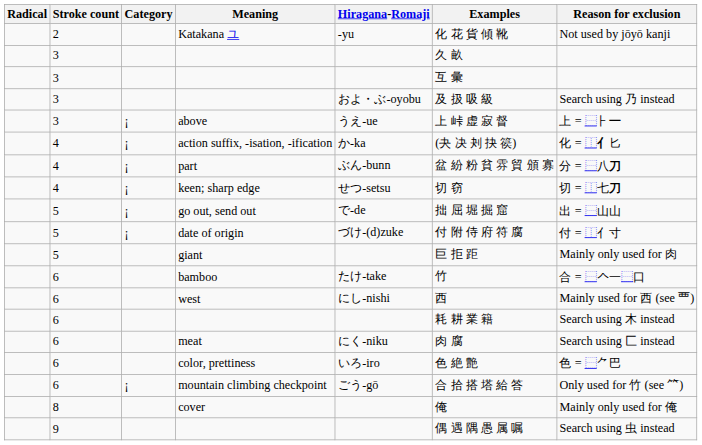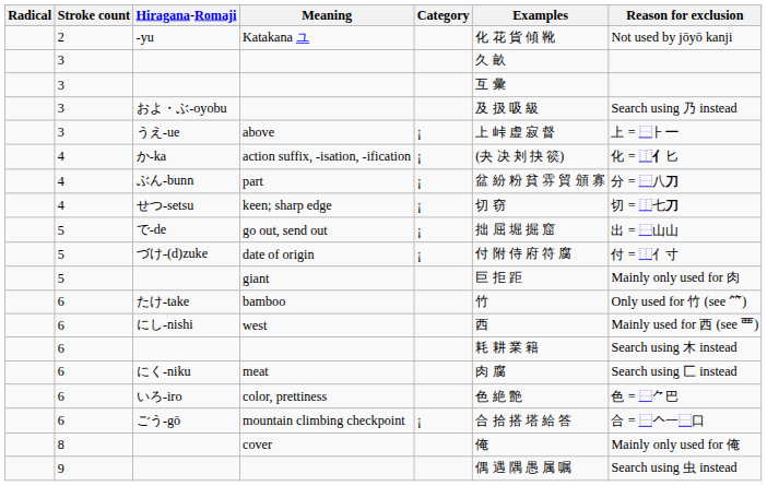columns swapped: Hiragana-Romaji <-> Category
bamboo | Reason for exclusion: 合 = ⿱𠆢一⿱口 -> Only used for 竹 (see ⺮)
mountain climbing checkpoint | Reason for exclusion: Only used for 竹 (see ⺮) -> 合 = ⿱𠆢一⿱口
